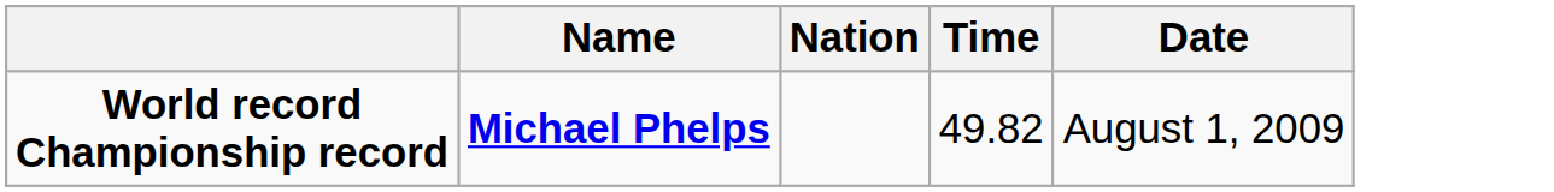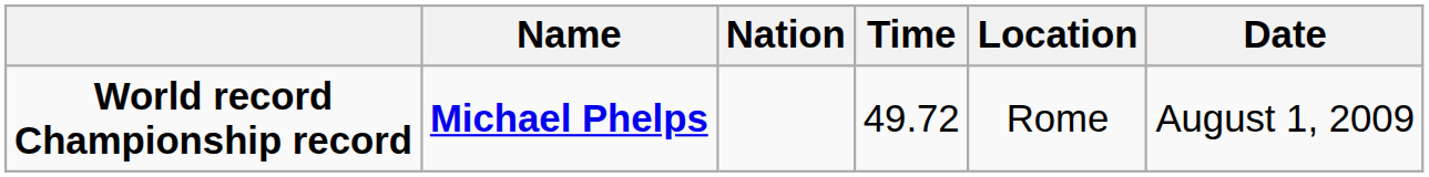+ column: Location | Rome
World record Championship record | Time: 49.82 -> 49.72
